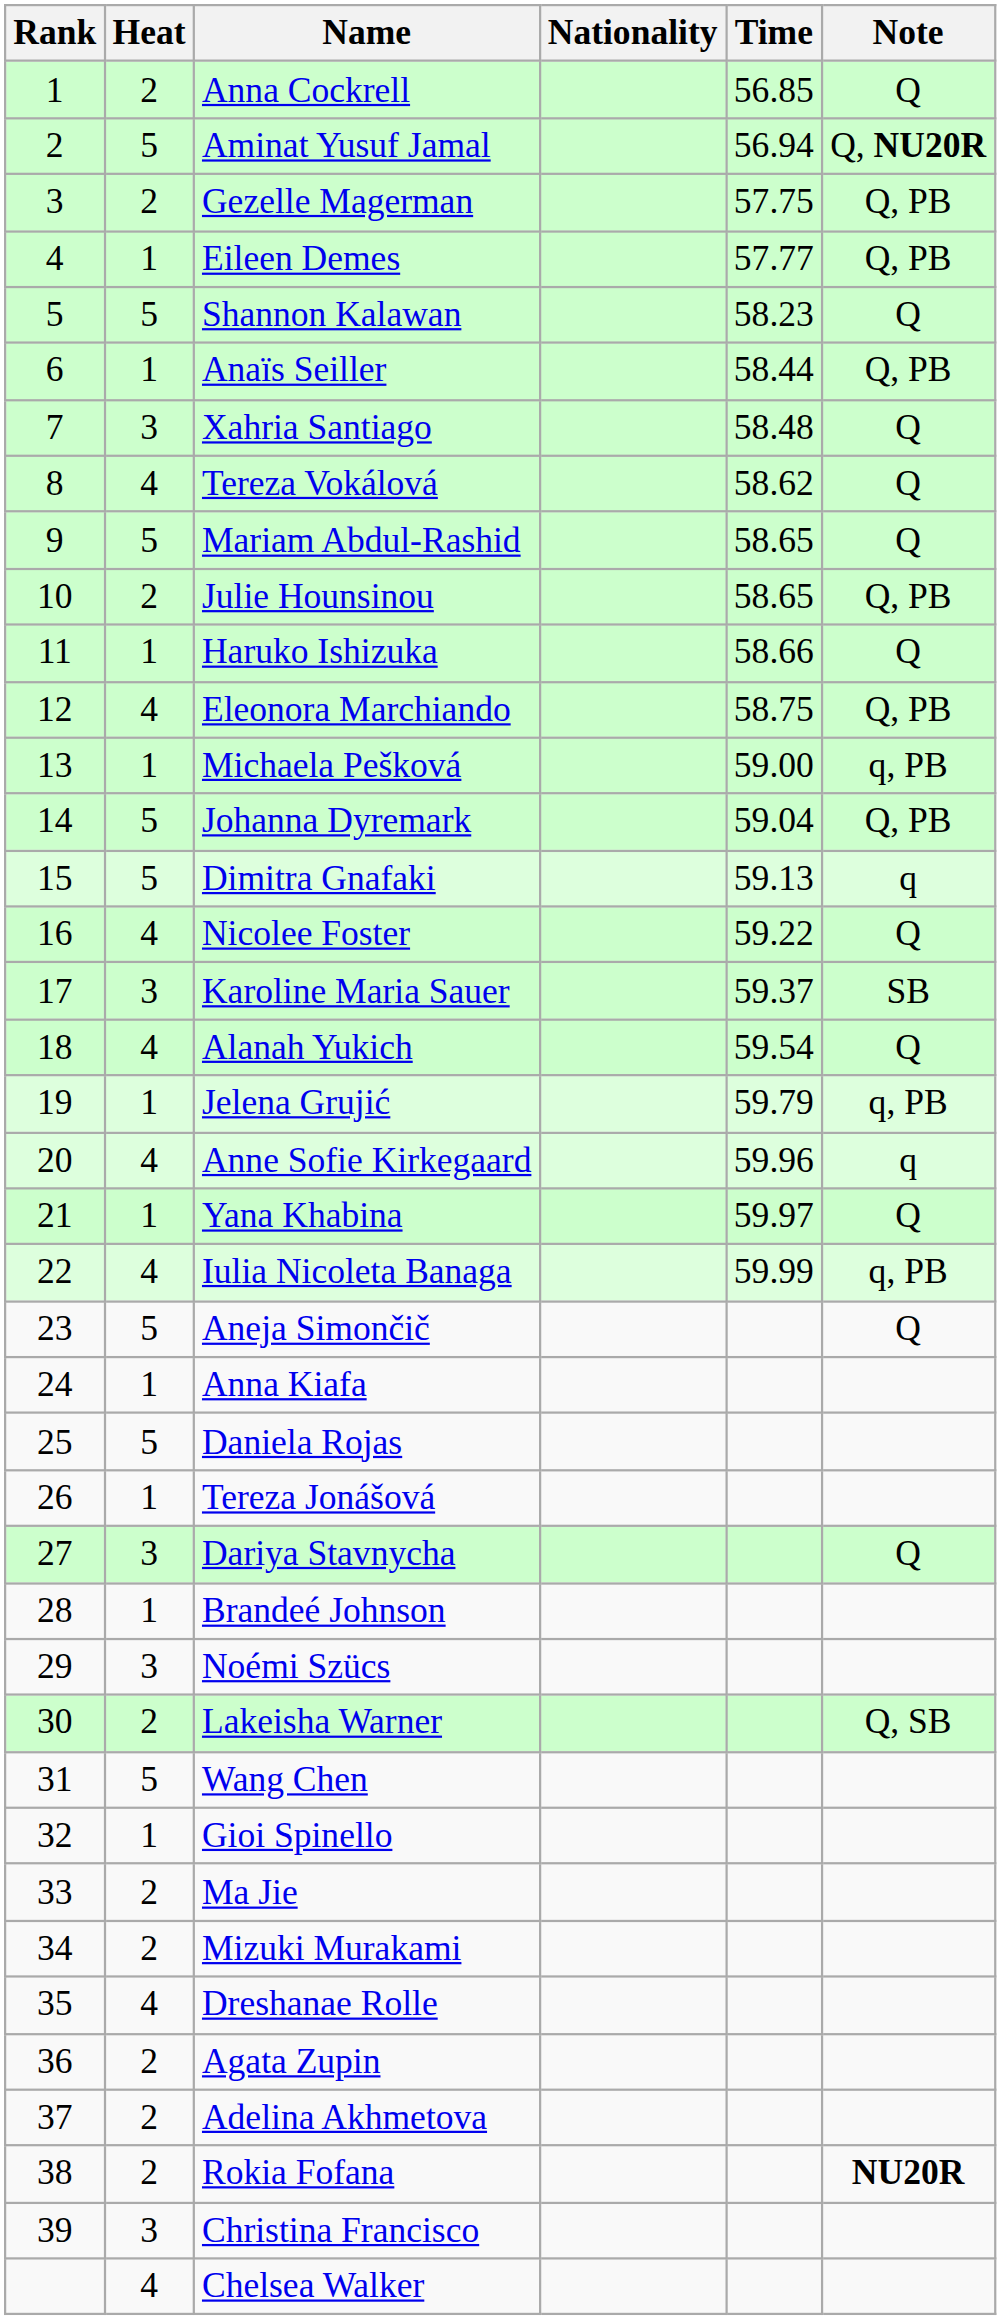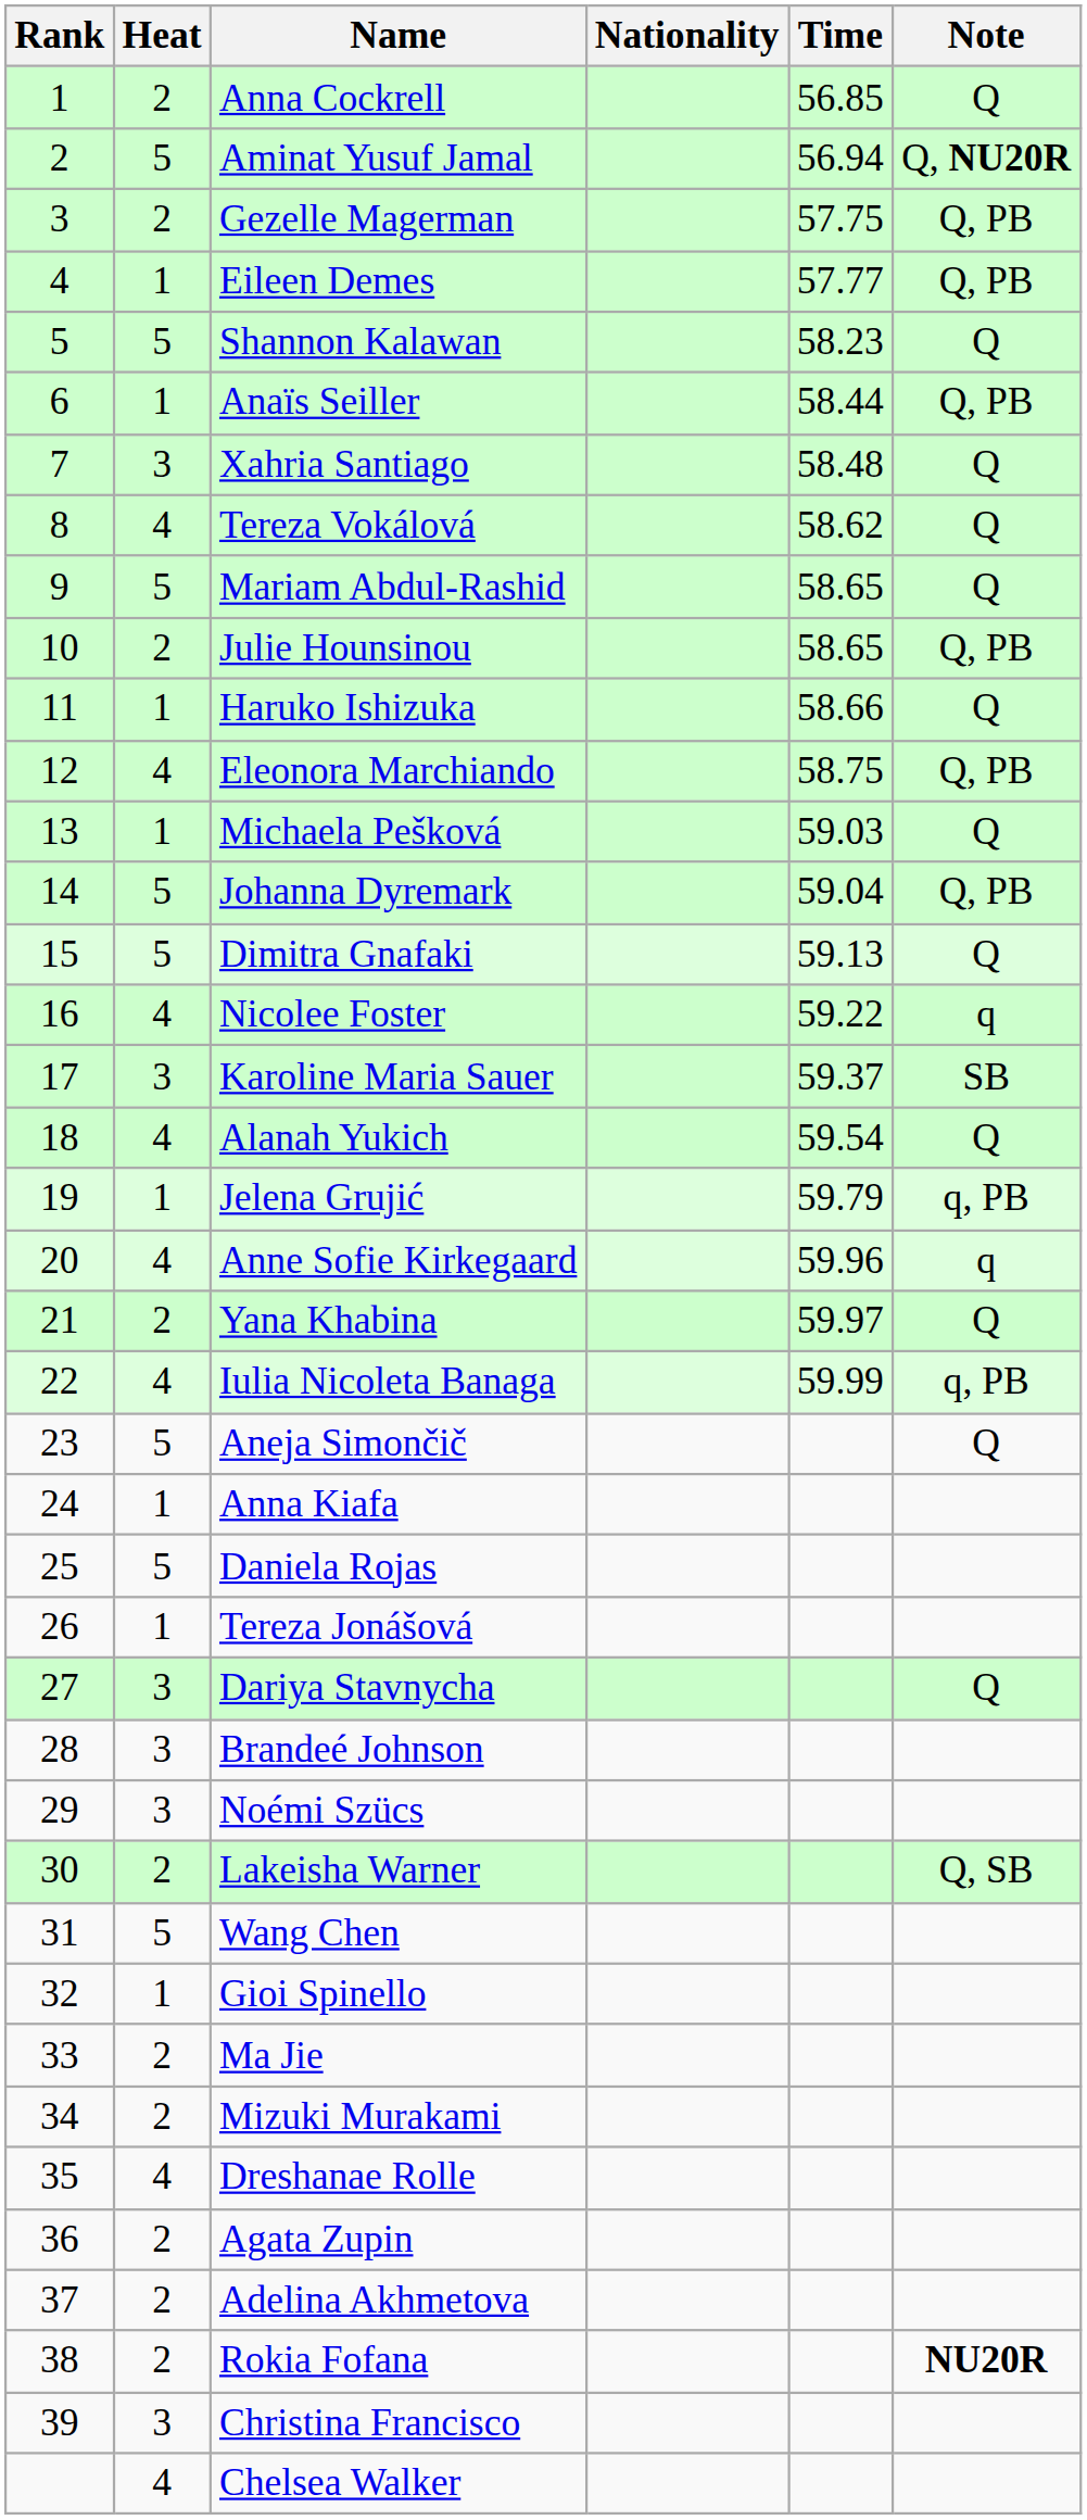Michaela Pešková | Time: 59.00 -> 59.03
Michaela Pešková | Note: q, PB -> Q
Dimitra Gnafaki | Note: q -> Q
Nicolee Foster | Note: Q -> q
Yana Khabina | Heat: 1 -> 2
Brandeé Johnson | Heat: 1 -> 3
